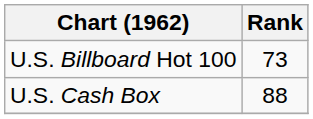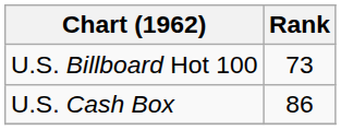U.S. Cash Box | Rank: 88 -> 86
